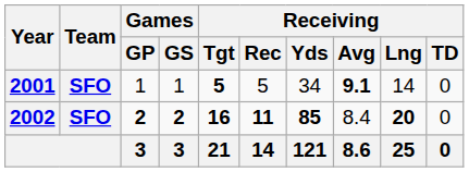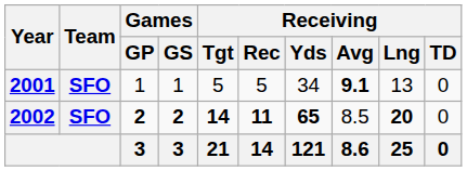2001 | Receiving / Tgt: bold -> normal
2001 | Receiving / Lng: 14 -> 13
2002 | Receiving / Tgt: 16 -> 14
2002 | Receiving / Yds: 85 -> 65
2002 | Receiving / Avg: 8.4 -> 8.5
